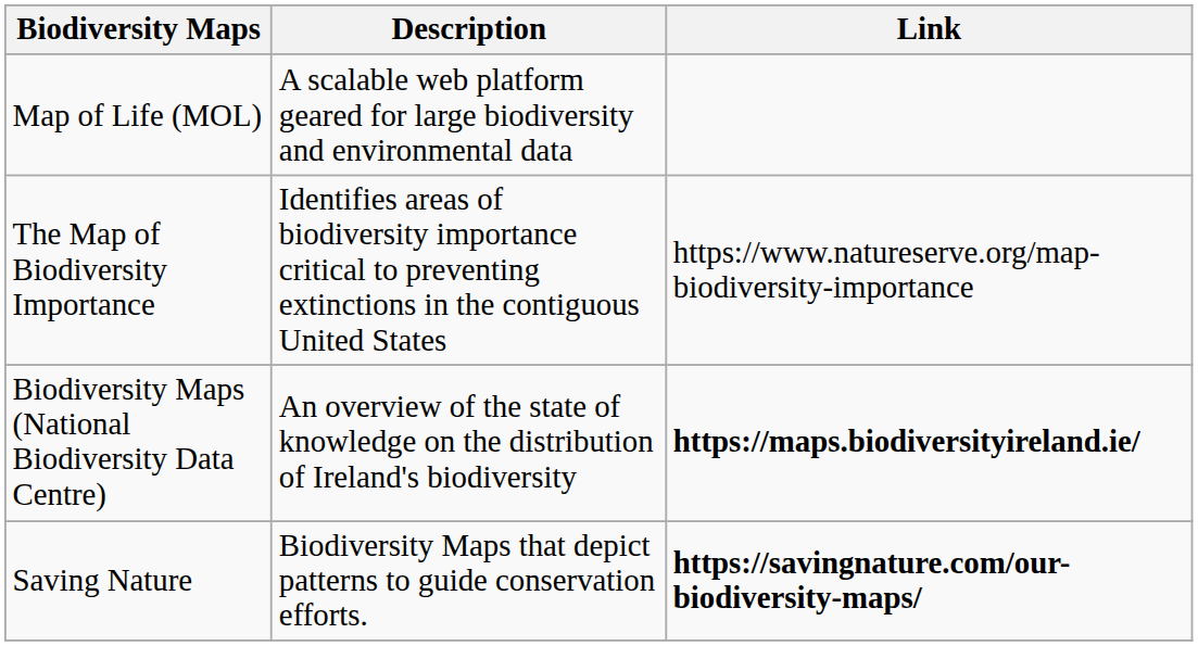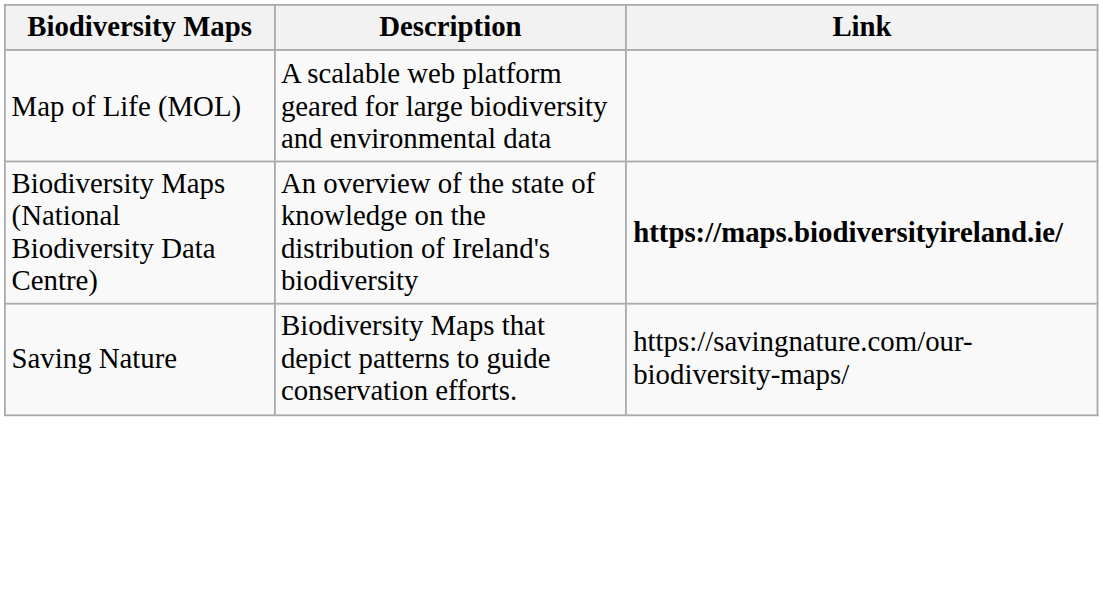- row: The Map of Biodiversity Importance | Identifies areas of biodiversity importance critical to preventing extinctions in the contiguous United States | https://www.natureserve.org/map-biodiversity-importance
Saving Nature | Link: bold -> normal
